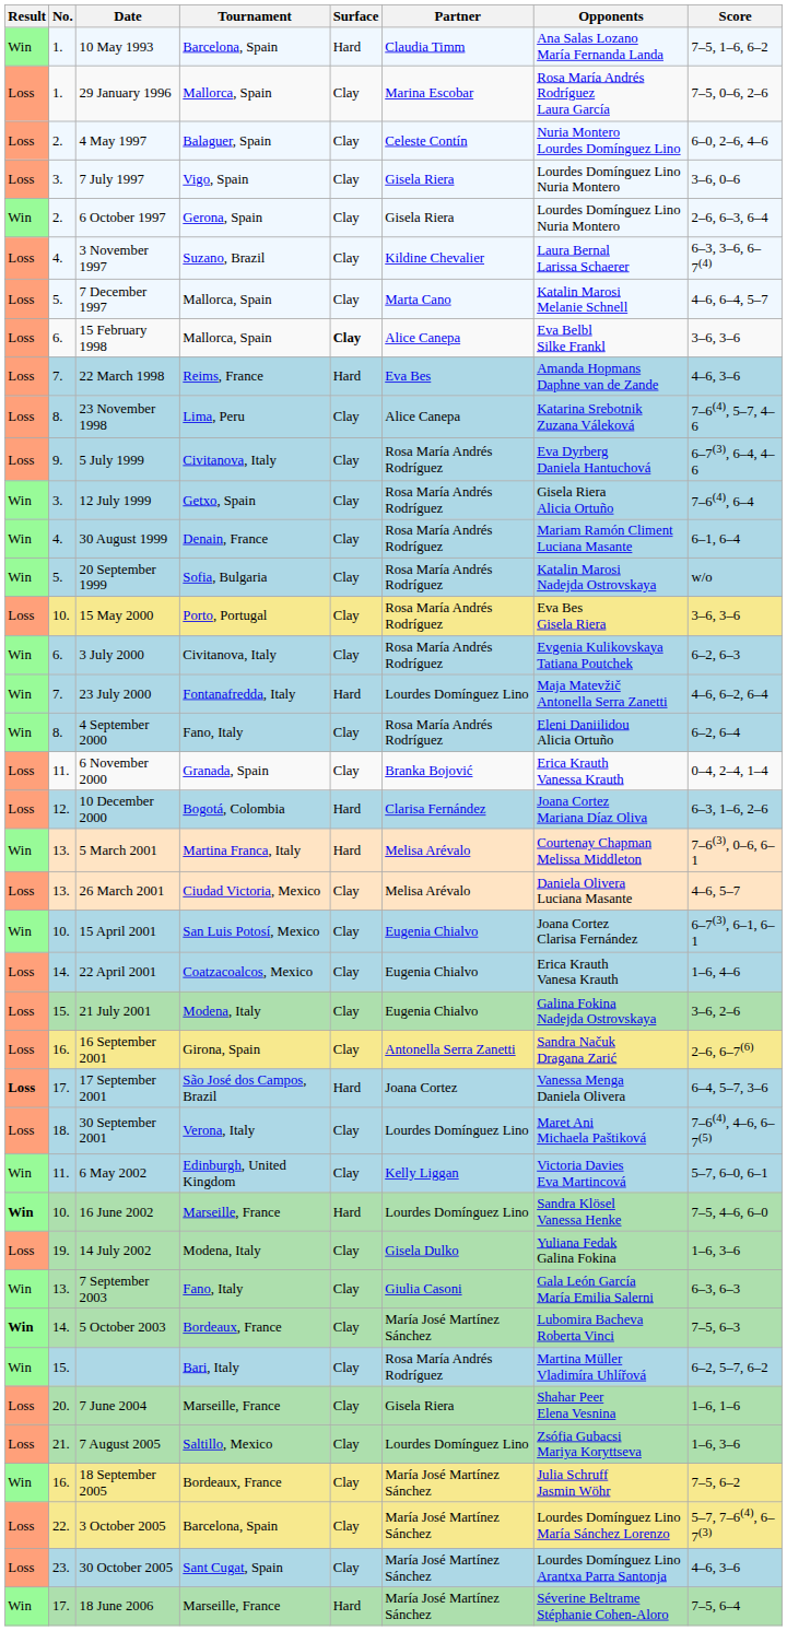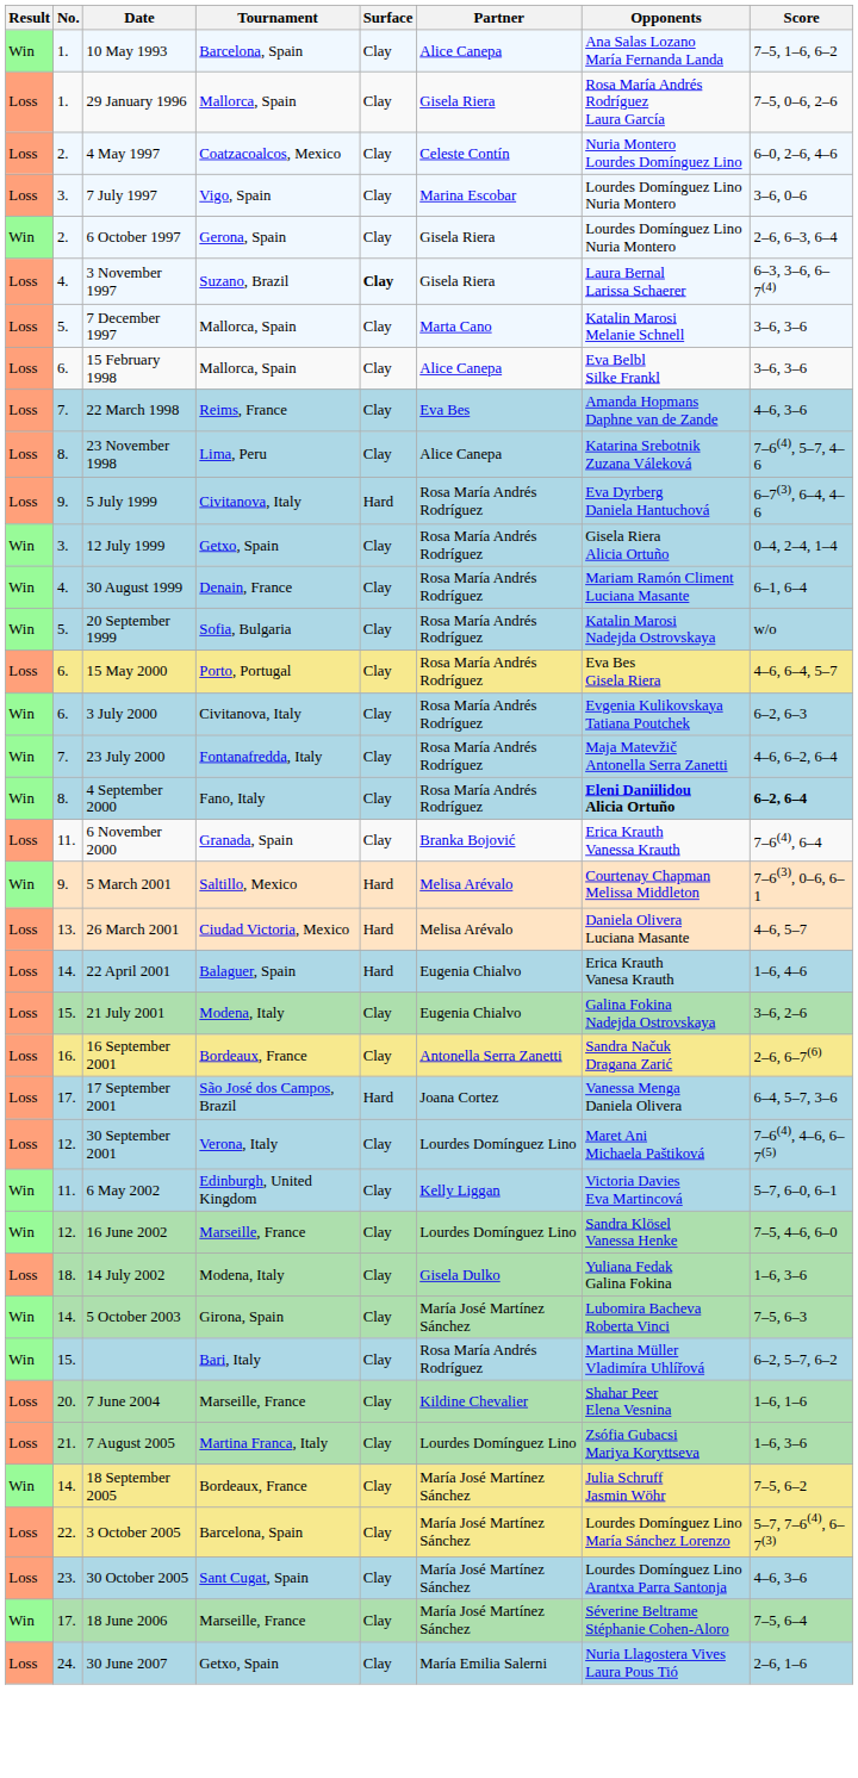10 May 1993 | Surface: Hard -> Clay
10 May 1993 | Partner: Claudia Timm -> Alice Canepa
29 January 1996 | Partner: Marina Escobar -> Gisela Riera
4 May 1997 | Tournament: Balaguer, Spain -> Coatzacoalcos, Mexico
7 July 1997 | Partner: Gisela Riera -> Marina Escobar
3 November 1997 | Surface: normal -> bold
3 November 1997 | Partner: Kildine Chevalier -> Gisela Riera
7 December 1997 | Score: 4–6, 6–4, 5–7 -> 3–6, 3–6
15 February 1998 | Surface: bold -> normal
22 March 1998 | Surface: Hard -> Clay
5 July 1999 | Surface: Clay -> Hard
12 July 1999 | Score: 7–6(4), 6–4 -> 0–4, 2–4, 1–4
15 May 2000 | No.: 10. -> 6.
15 May 2000 | Score: 3–6, 3–6 -> 4–6, 6–4, 5–7
23 July 2000 | Surface: Hard -> Clay
23 July 2000 | Partner: Lourdes Domínguez Lino -> Rosa María Andrés Rodríguez
4 September 2000 | Opponents: normal -> bold
4 September 2000 | Score: normal -> bold
6 November 2000 | Score: 0–4, 2–4, 1–4 -> 7–6(4), 6–4
- row: Loss | 12. | 10 December 2000 | Bogotá, Colombia | Hard | Clarisa Fernández | Joana Cortez Mariana Díaz Oliva | 6–3, 1–6, 2–6
5 March 2001 | No.: 13. -> 9.
5 March 2001 | Tournament: Martina Franca, Italy -> Saltillo, Mexico
26 March 2001 | Surface: Clay -> Hard
- row: Win | 10. | 15 April 2001 | San Luis Potosí, Mexico | Clay | Eugenia Chialvo | Joana Cortez Clarisa Fernández | 6–7(3), 6–1, 6–1
22 April 2001 | Tournament: Coatzacoalcos, Mexico -> Balaguer, Spain
22 April 2001 | Surface: Clay -> Hard
16 September 2001 | Tournament: Girona, Spain -> Bordeaux, France
17 September 2001 | Result: bold -> normal
30 September 2001 | No.: 18. -> 12.
16 June 2002 | Result: bold -> normal
16 June 2002 | No.: 10. -> 12.
16 June 2002 | Surface: Hard -> Clay
14 July 2002 | No.: 19. -> 18.
- row: Win | 13. | 7 September 2003 | Fano, Italy | Clay | Giulia Casoni | Gala León García María Emilia Salerni | 6–3, 6–3
5 October 2003 | Result: bold -> normal
5 October 2003 | Tournament: Bordeaux, France -> Girona, Spain
7 June 2004 | Partner: Gisela Riera -> Kildine Chevalier
7 August 2005 | Tournament: Saltillo, Mexico -> Martina Franca, Italy
18 September 2005 | No.: 16. -> 14.
18 June 2006 | Surface: Hard -> Clay
+ row: Loss | 24. | 30 June 2007 | Getxo, Spain | Clay | María Emilia Salerni | Nuria Llagostera Vives Laura Pous Tió | 2–6, 1–6
